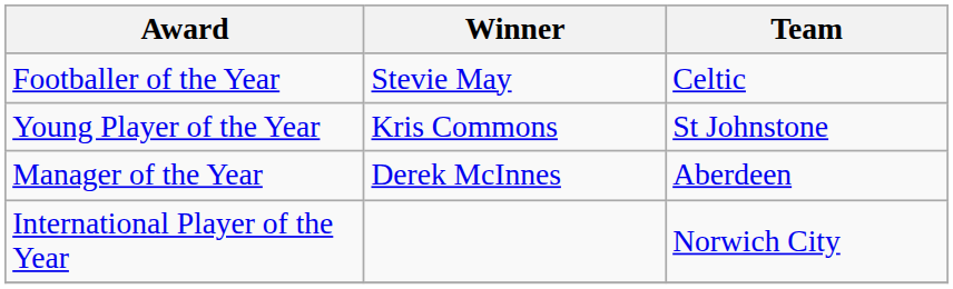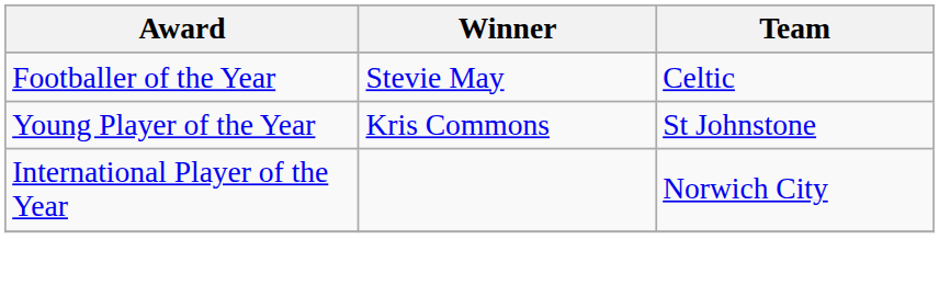- row: Manager of the Year | Derek McInnes | Aberdeen
